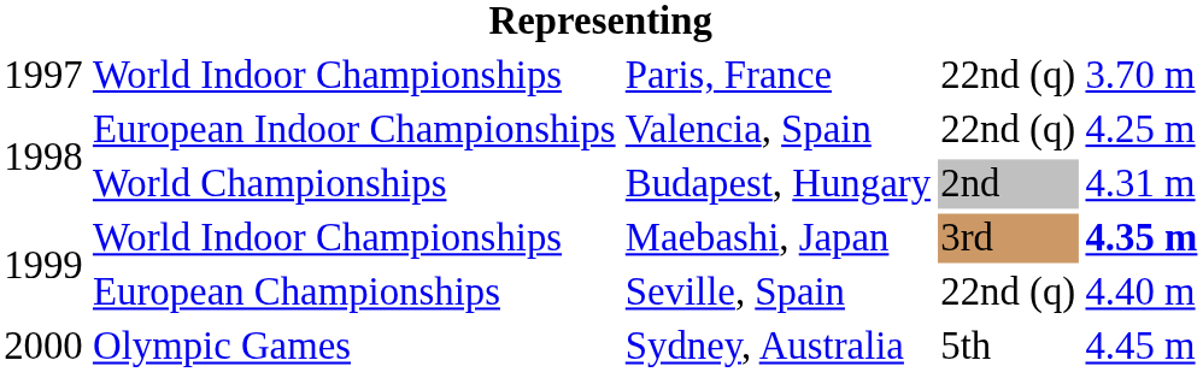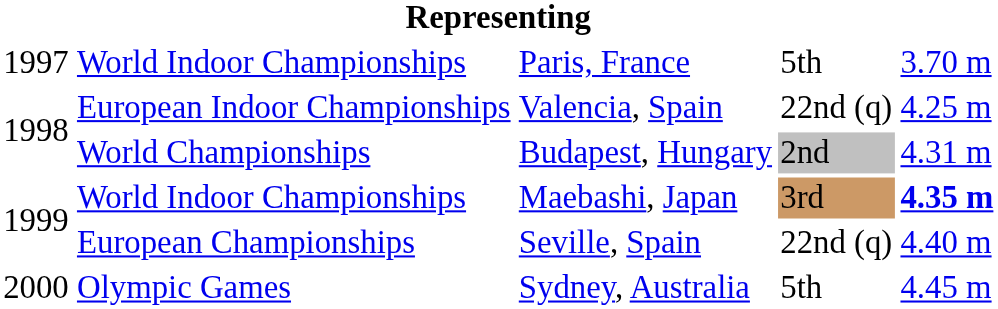Paris, France | column 4: 22nd (q) -> 5th
